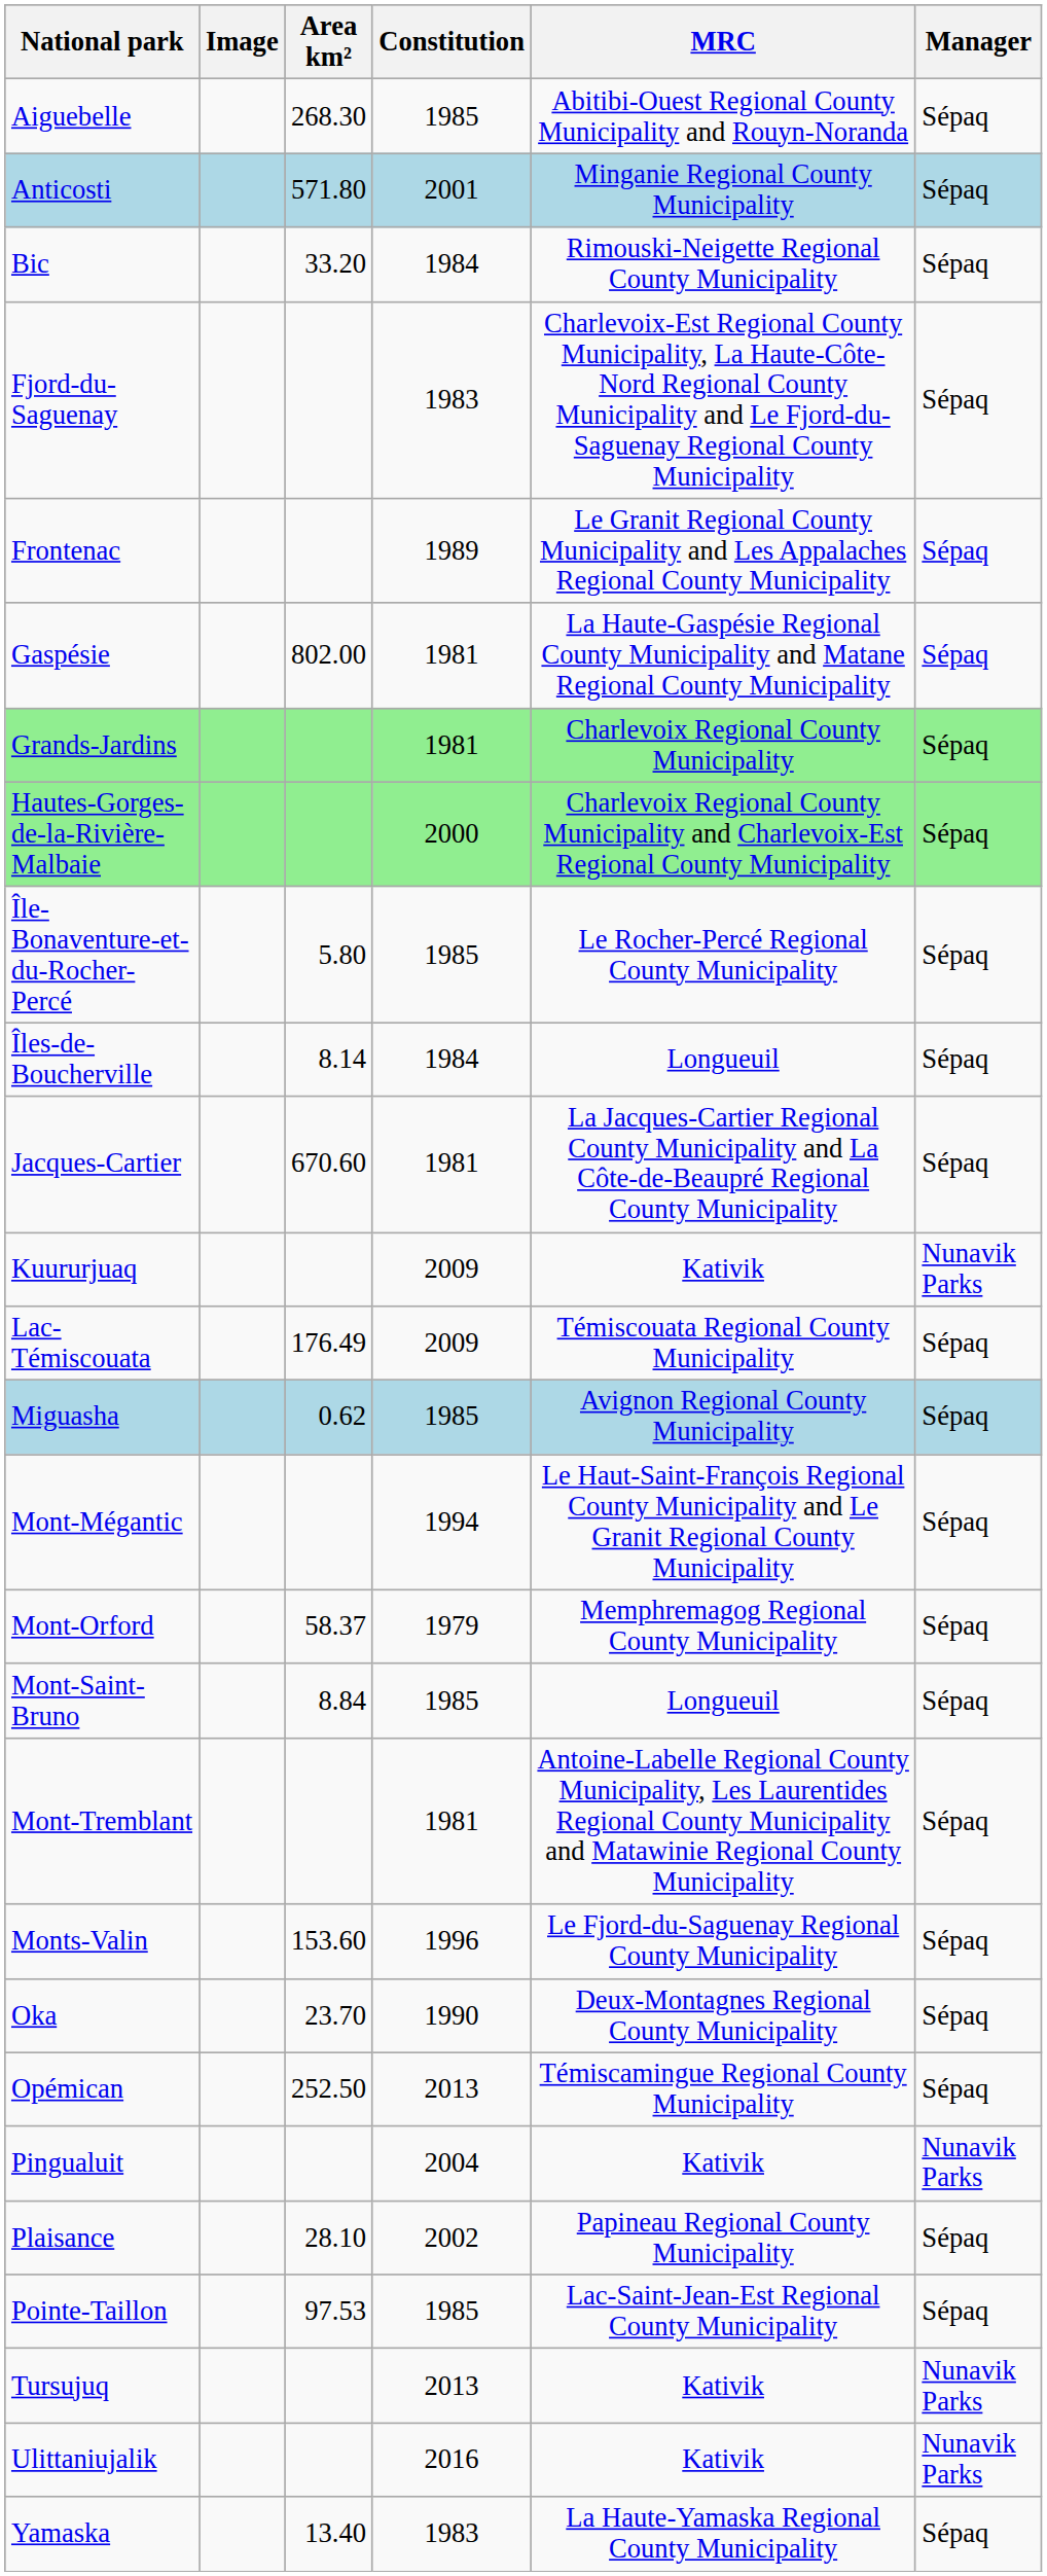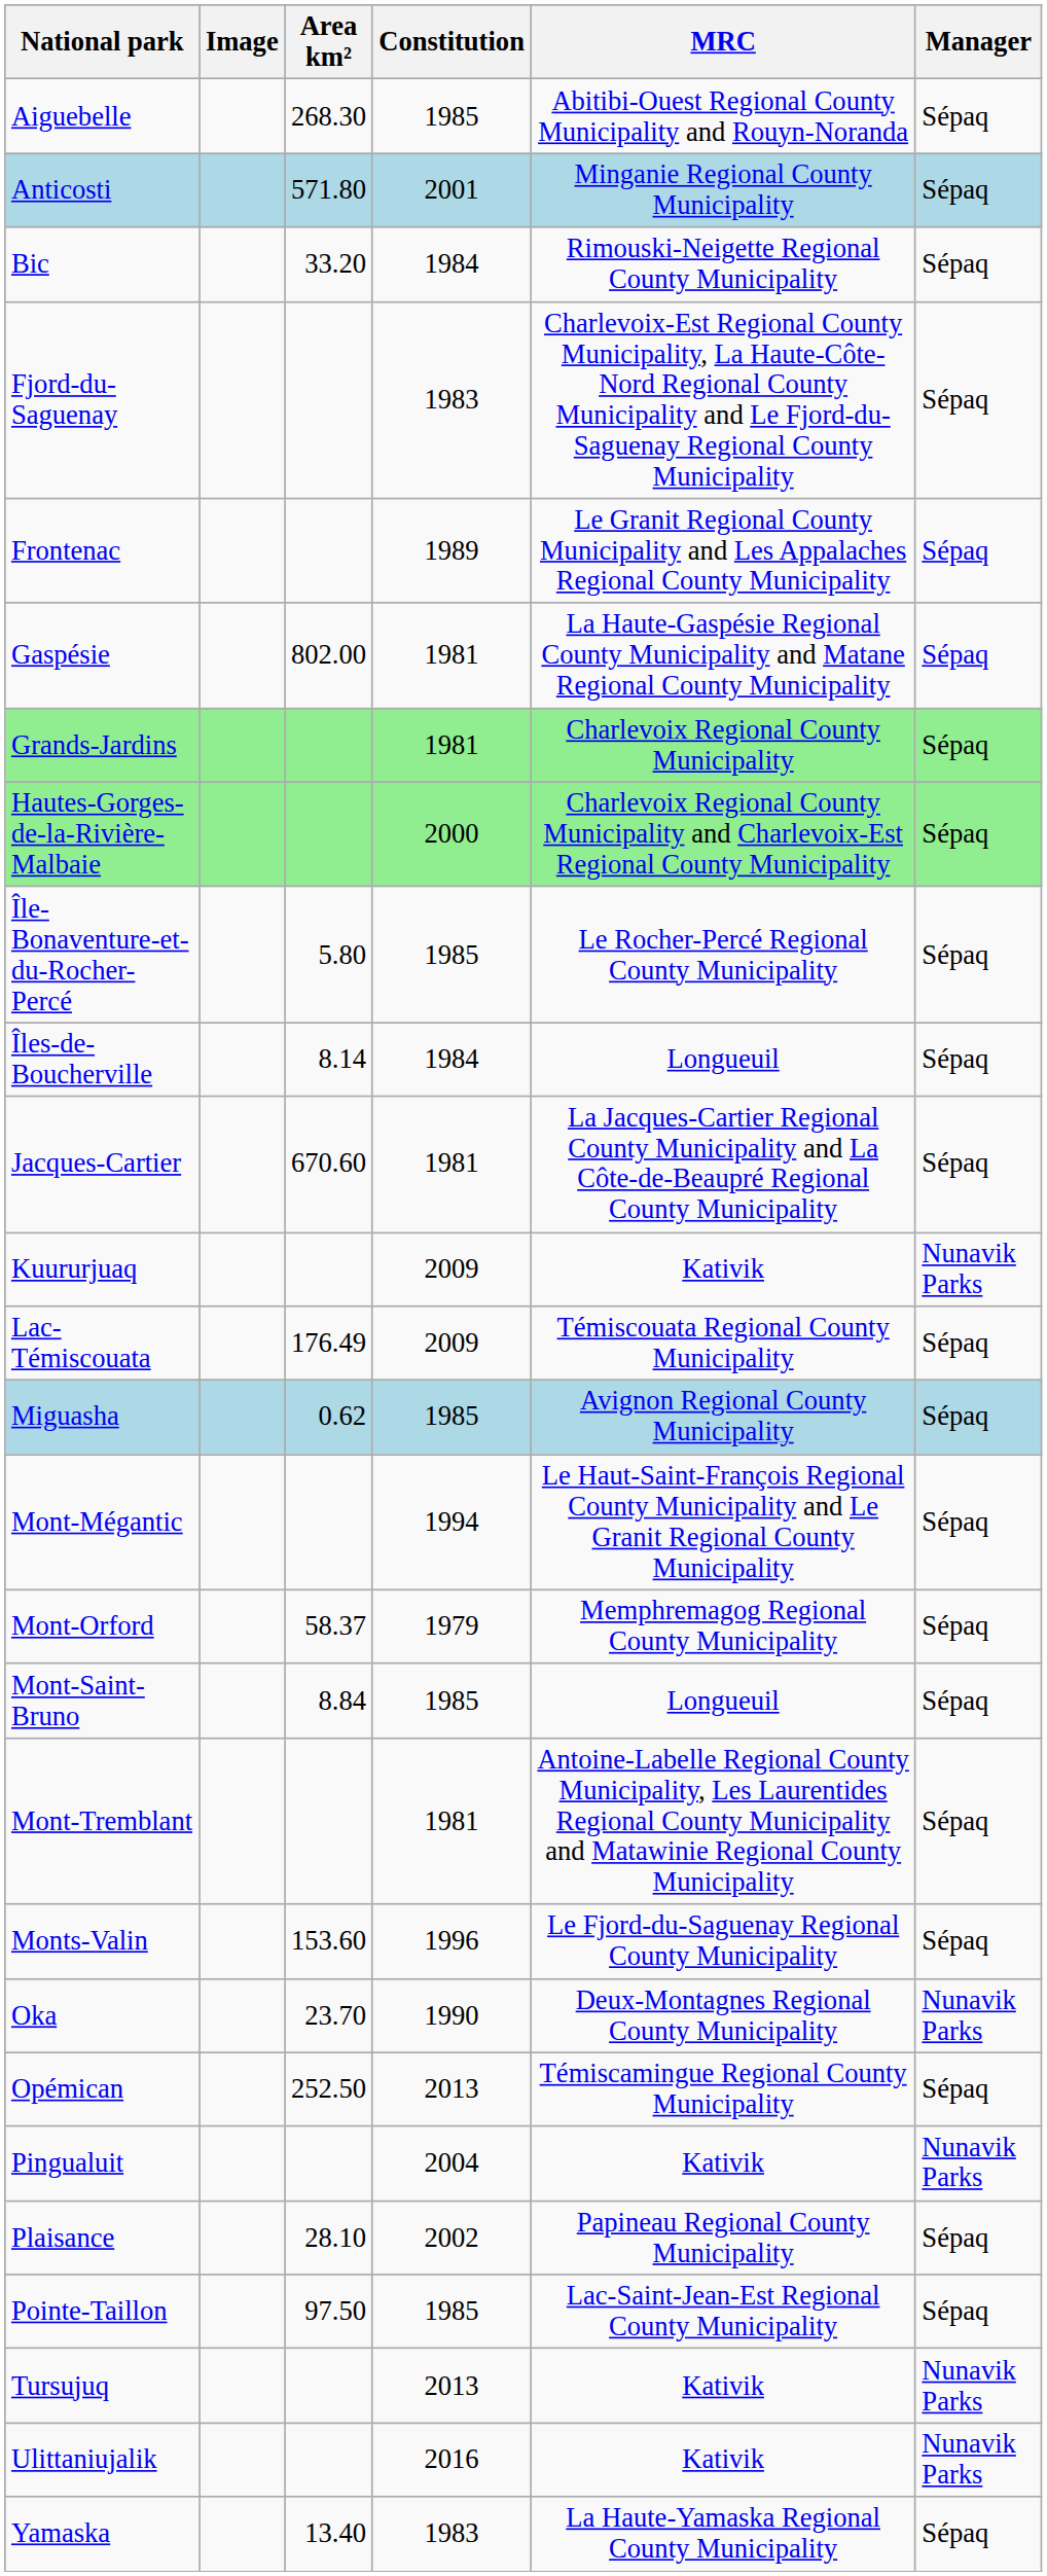Oka | Manager: Sépaq -> Nunavik Parks
Pointe-Taillon | Area km²: 97.53 -> 97.50
